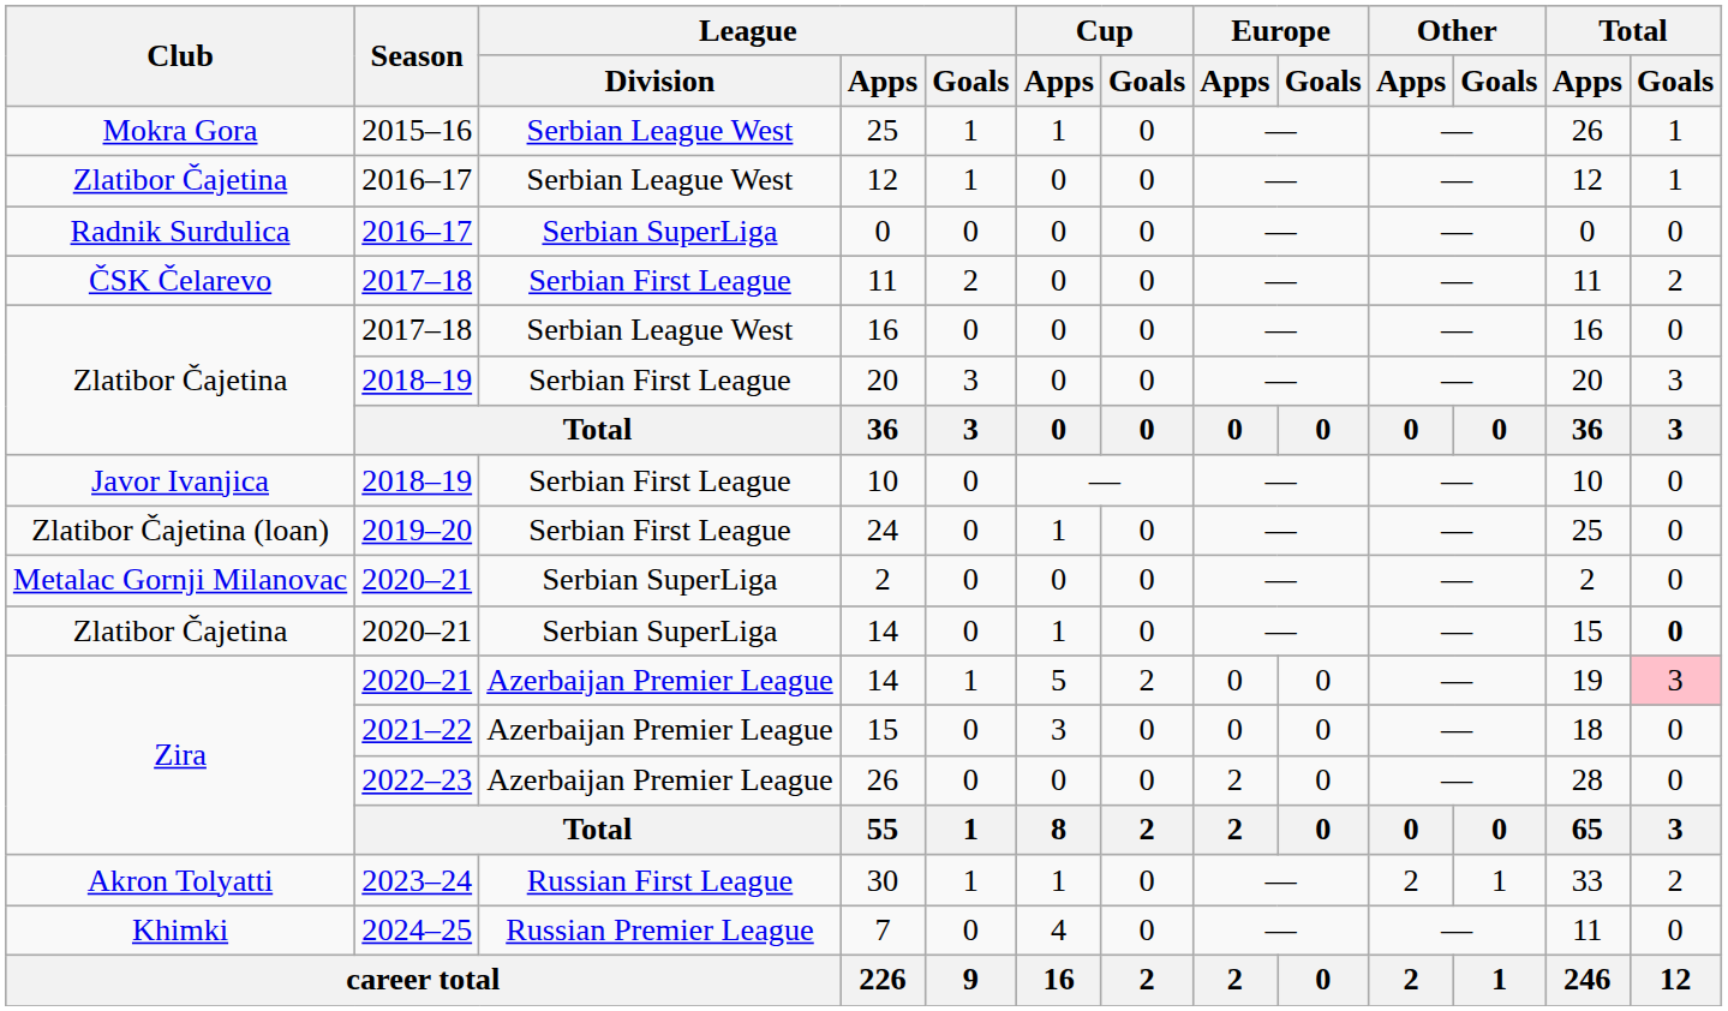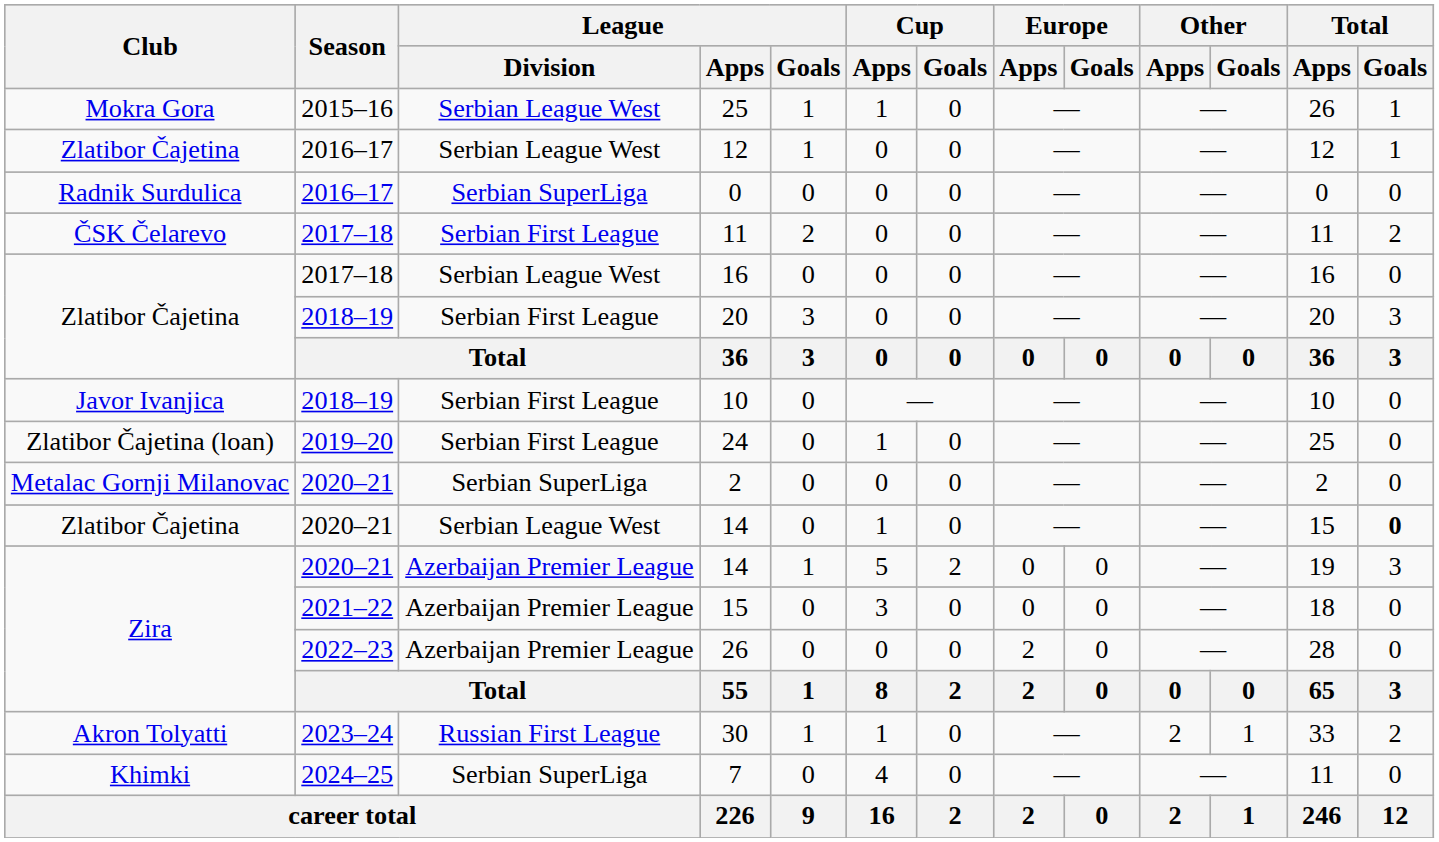Zlatibor Čajetina / 14 | League / Division: Serbian SuperLiga -> Serbian League West
Zira / 14 | Total / Goals: pink background -> no background
7 | League / Division: Russian Premier League -> Serbian SuperLiga
